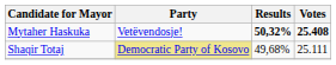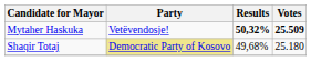Mytaher Haskuka | Votes: 25.408 -> 25.509
Shaqir Totaj | Votes: 25.111 -> 25.180
